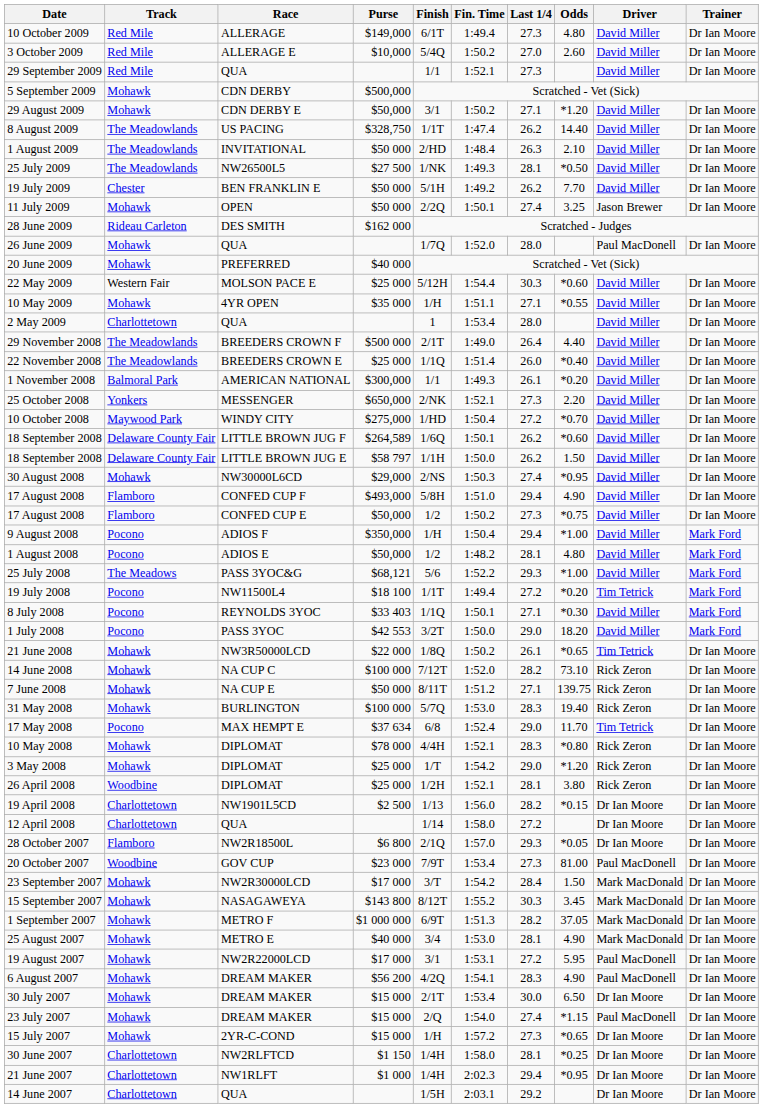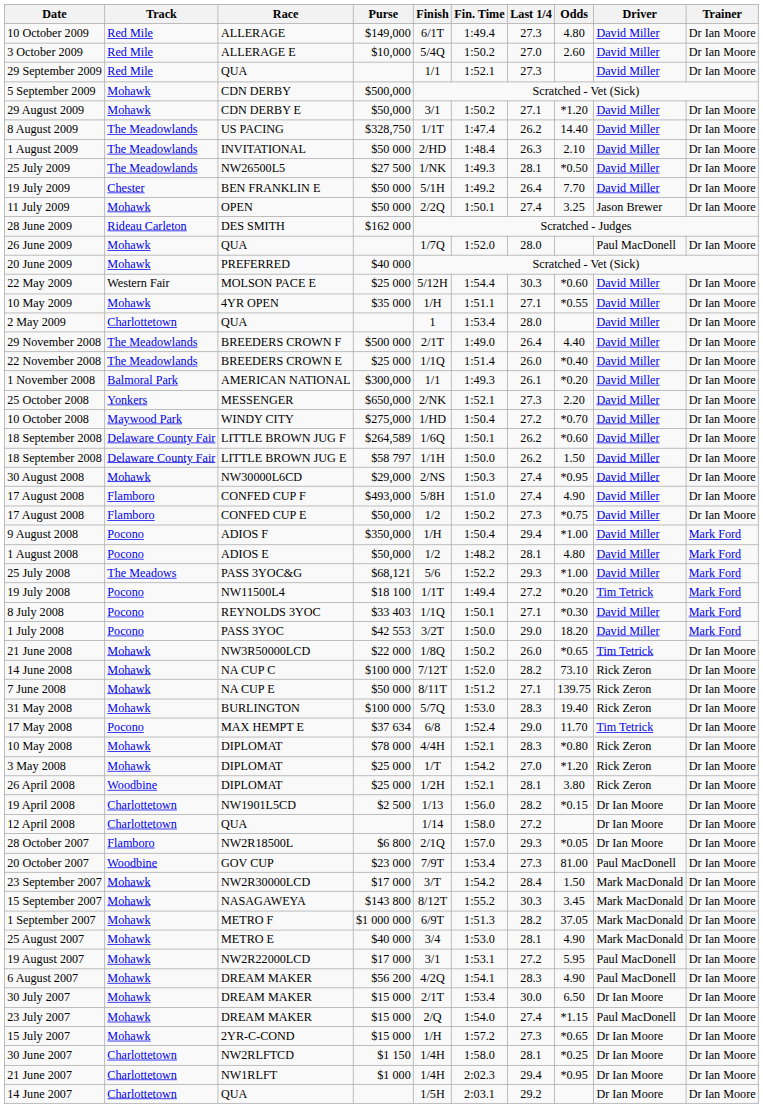19 July 2009 | Last 1/4: 26.2 -> 26.4
17 August 2008 / CONFED CUP F | Last 1/4: 29.4 -> 27.4
21 June 2008 | Last 1/4: 26.1 -> 26.0
3 May 2008 | Last 1/4: 29.0 -> 27.0
